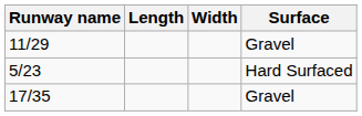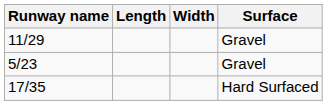5/23 | Surface: Hard Surfaced -> Gravel
17/35 | Surface: Gravel -> Hard Surfaced
